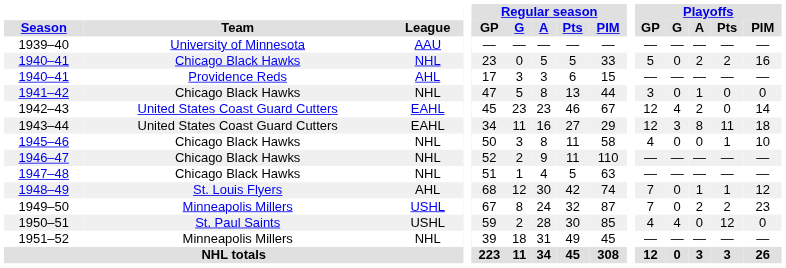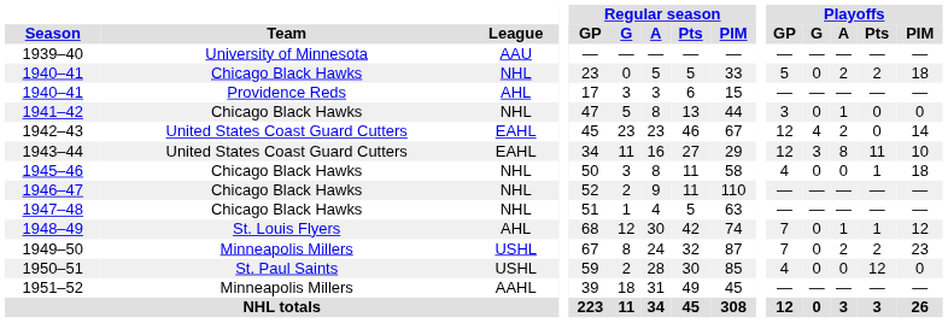1940–41 / Chicago Black Hawks | Playoffs / PIM: 16 -> 18
1943–44 | Playoffs / PIM: 18 -> 10
1945–46 | Playoffs / PIM: 10 -> 18
1950–51 | Playoffs / G: 4 -> 0
1951–52 | League: NHL -> AAHL
